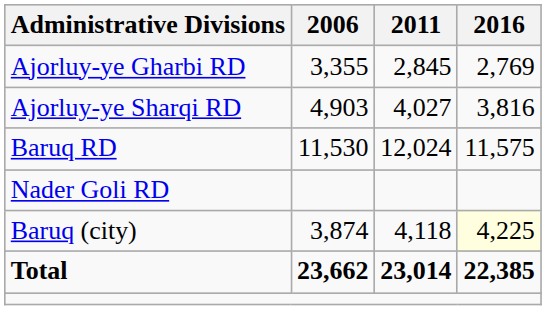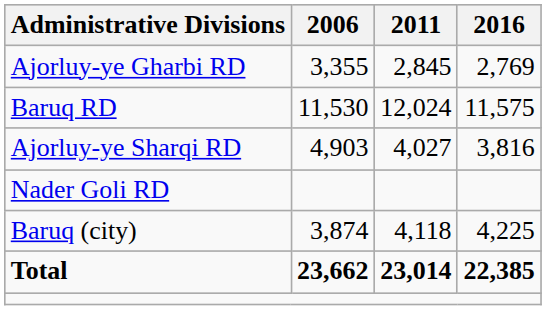rows swapped: Ajorluy-ye Sharqi RD <-> Baruq RD
Baruq (city) | 2016: lightyellow background -> no background
